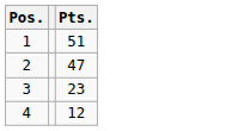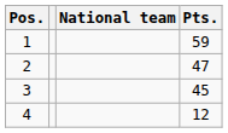+ column: National team
1 | Pts.: 51 -> 59
3 | Pts.: 23 -> 45
